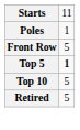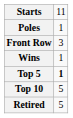Front Row | column 2: 5 -> 3
+ row: Wins | 1
